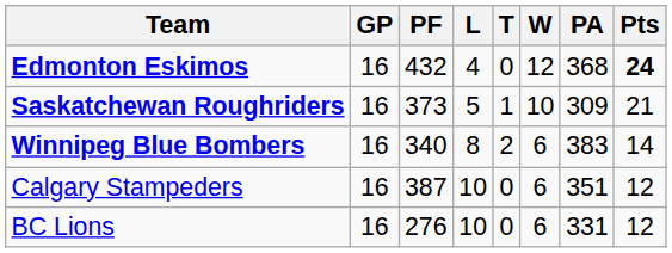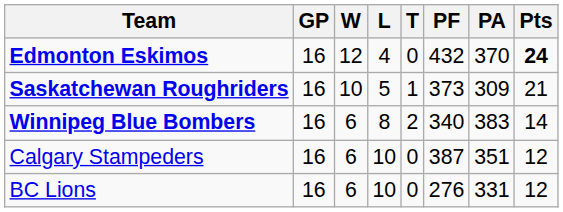columns swapped: W <-> PF
Edmonton Eskimos | PA: 368 -> 370
